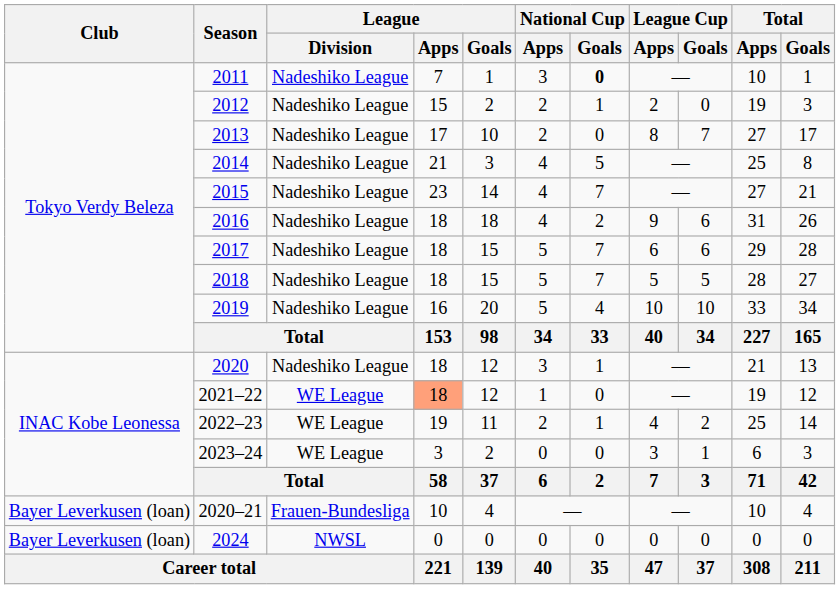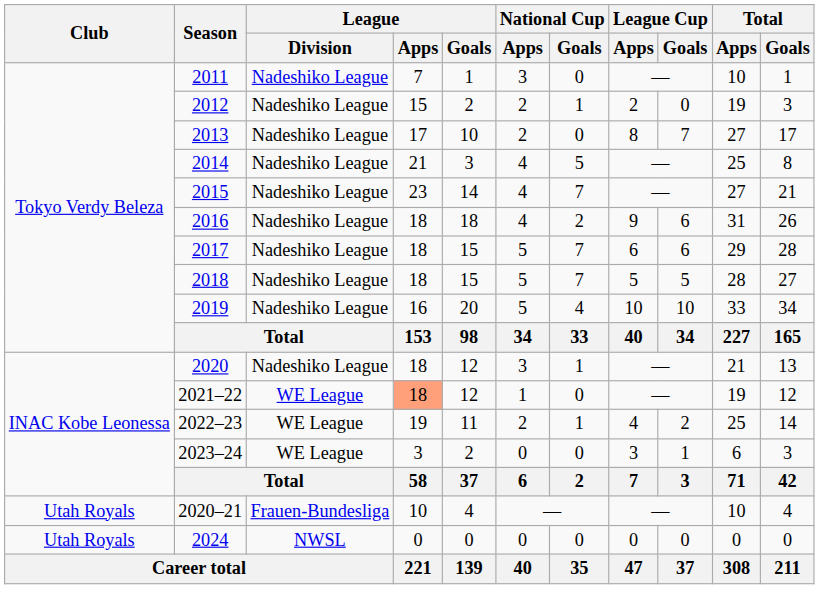2011 | National Cup / Goals: bold -> normal
2020–21 | Club: Bayer Leverkusen (loan) -> Utah Royals
2024 | Club: Bayer Leverkusen (loan) -> Utah Royals
